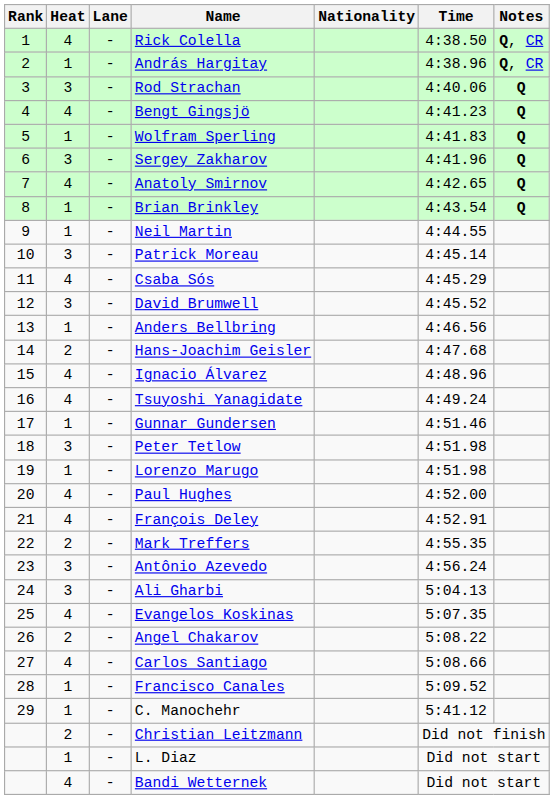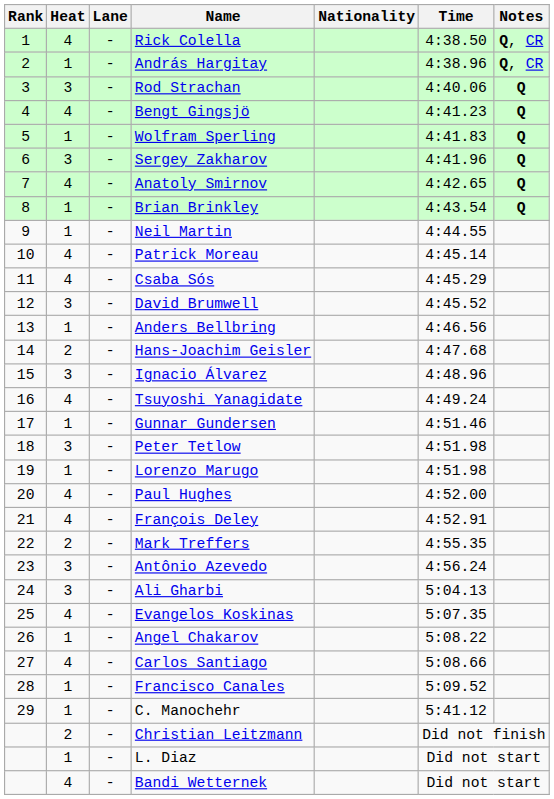Patrick Moreau | Heat: 3 -> 4
Ignacio Álvarez | Heat: 4 -> 3
Angel Chakarov | Heat: 2 -> 1
